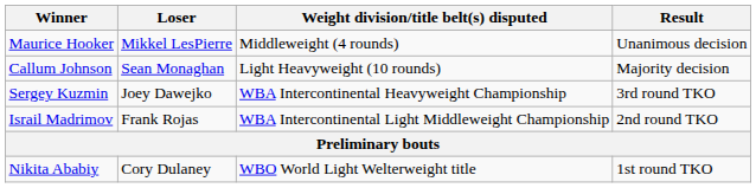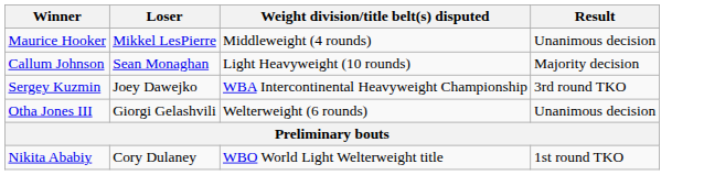- row: Israil Madrimov | Frank Rojas | WBA Intercontinental Light Middleweight Championship | 2nd round TKO
+ row: Otha Jones III | Giorgi Gelashvili | Welterweight (6 rounds) | Unanimous decision
